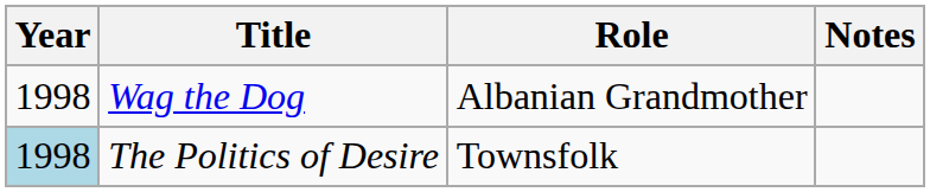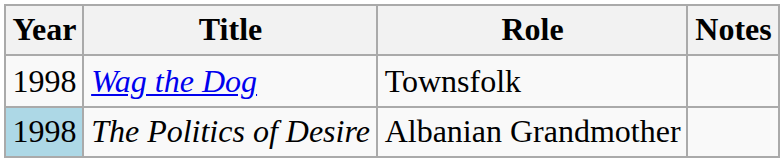Wag the Dog | Role: Albanian Grandmother -> Townsfolk
The Politics of Desire | Role: Townsfolk -> Albanian Grandmother
